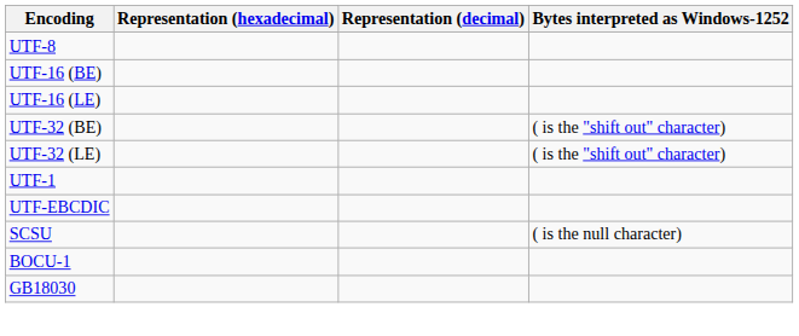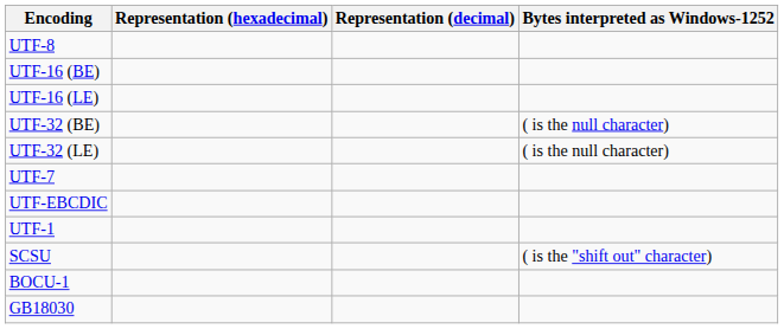UTF-32 (BE) | Bytes interpreted as Windows-1252: ( is the "shift out" character) -> ( is the null character)
UTF-32 (LE) | Bytes interpreted as Windows-1252: ( is the "shift out" character) -> ( is the null character)
+ row: UTF-7
rows swapped: UTF-1 <-> UTF-EBCDIC
SCSU | Bytes interpreted as Windows-1252: ( is the null character) -> ( is the "shift out" character)
